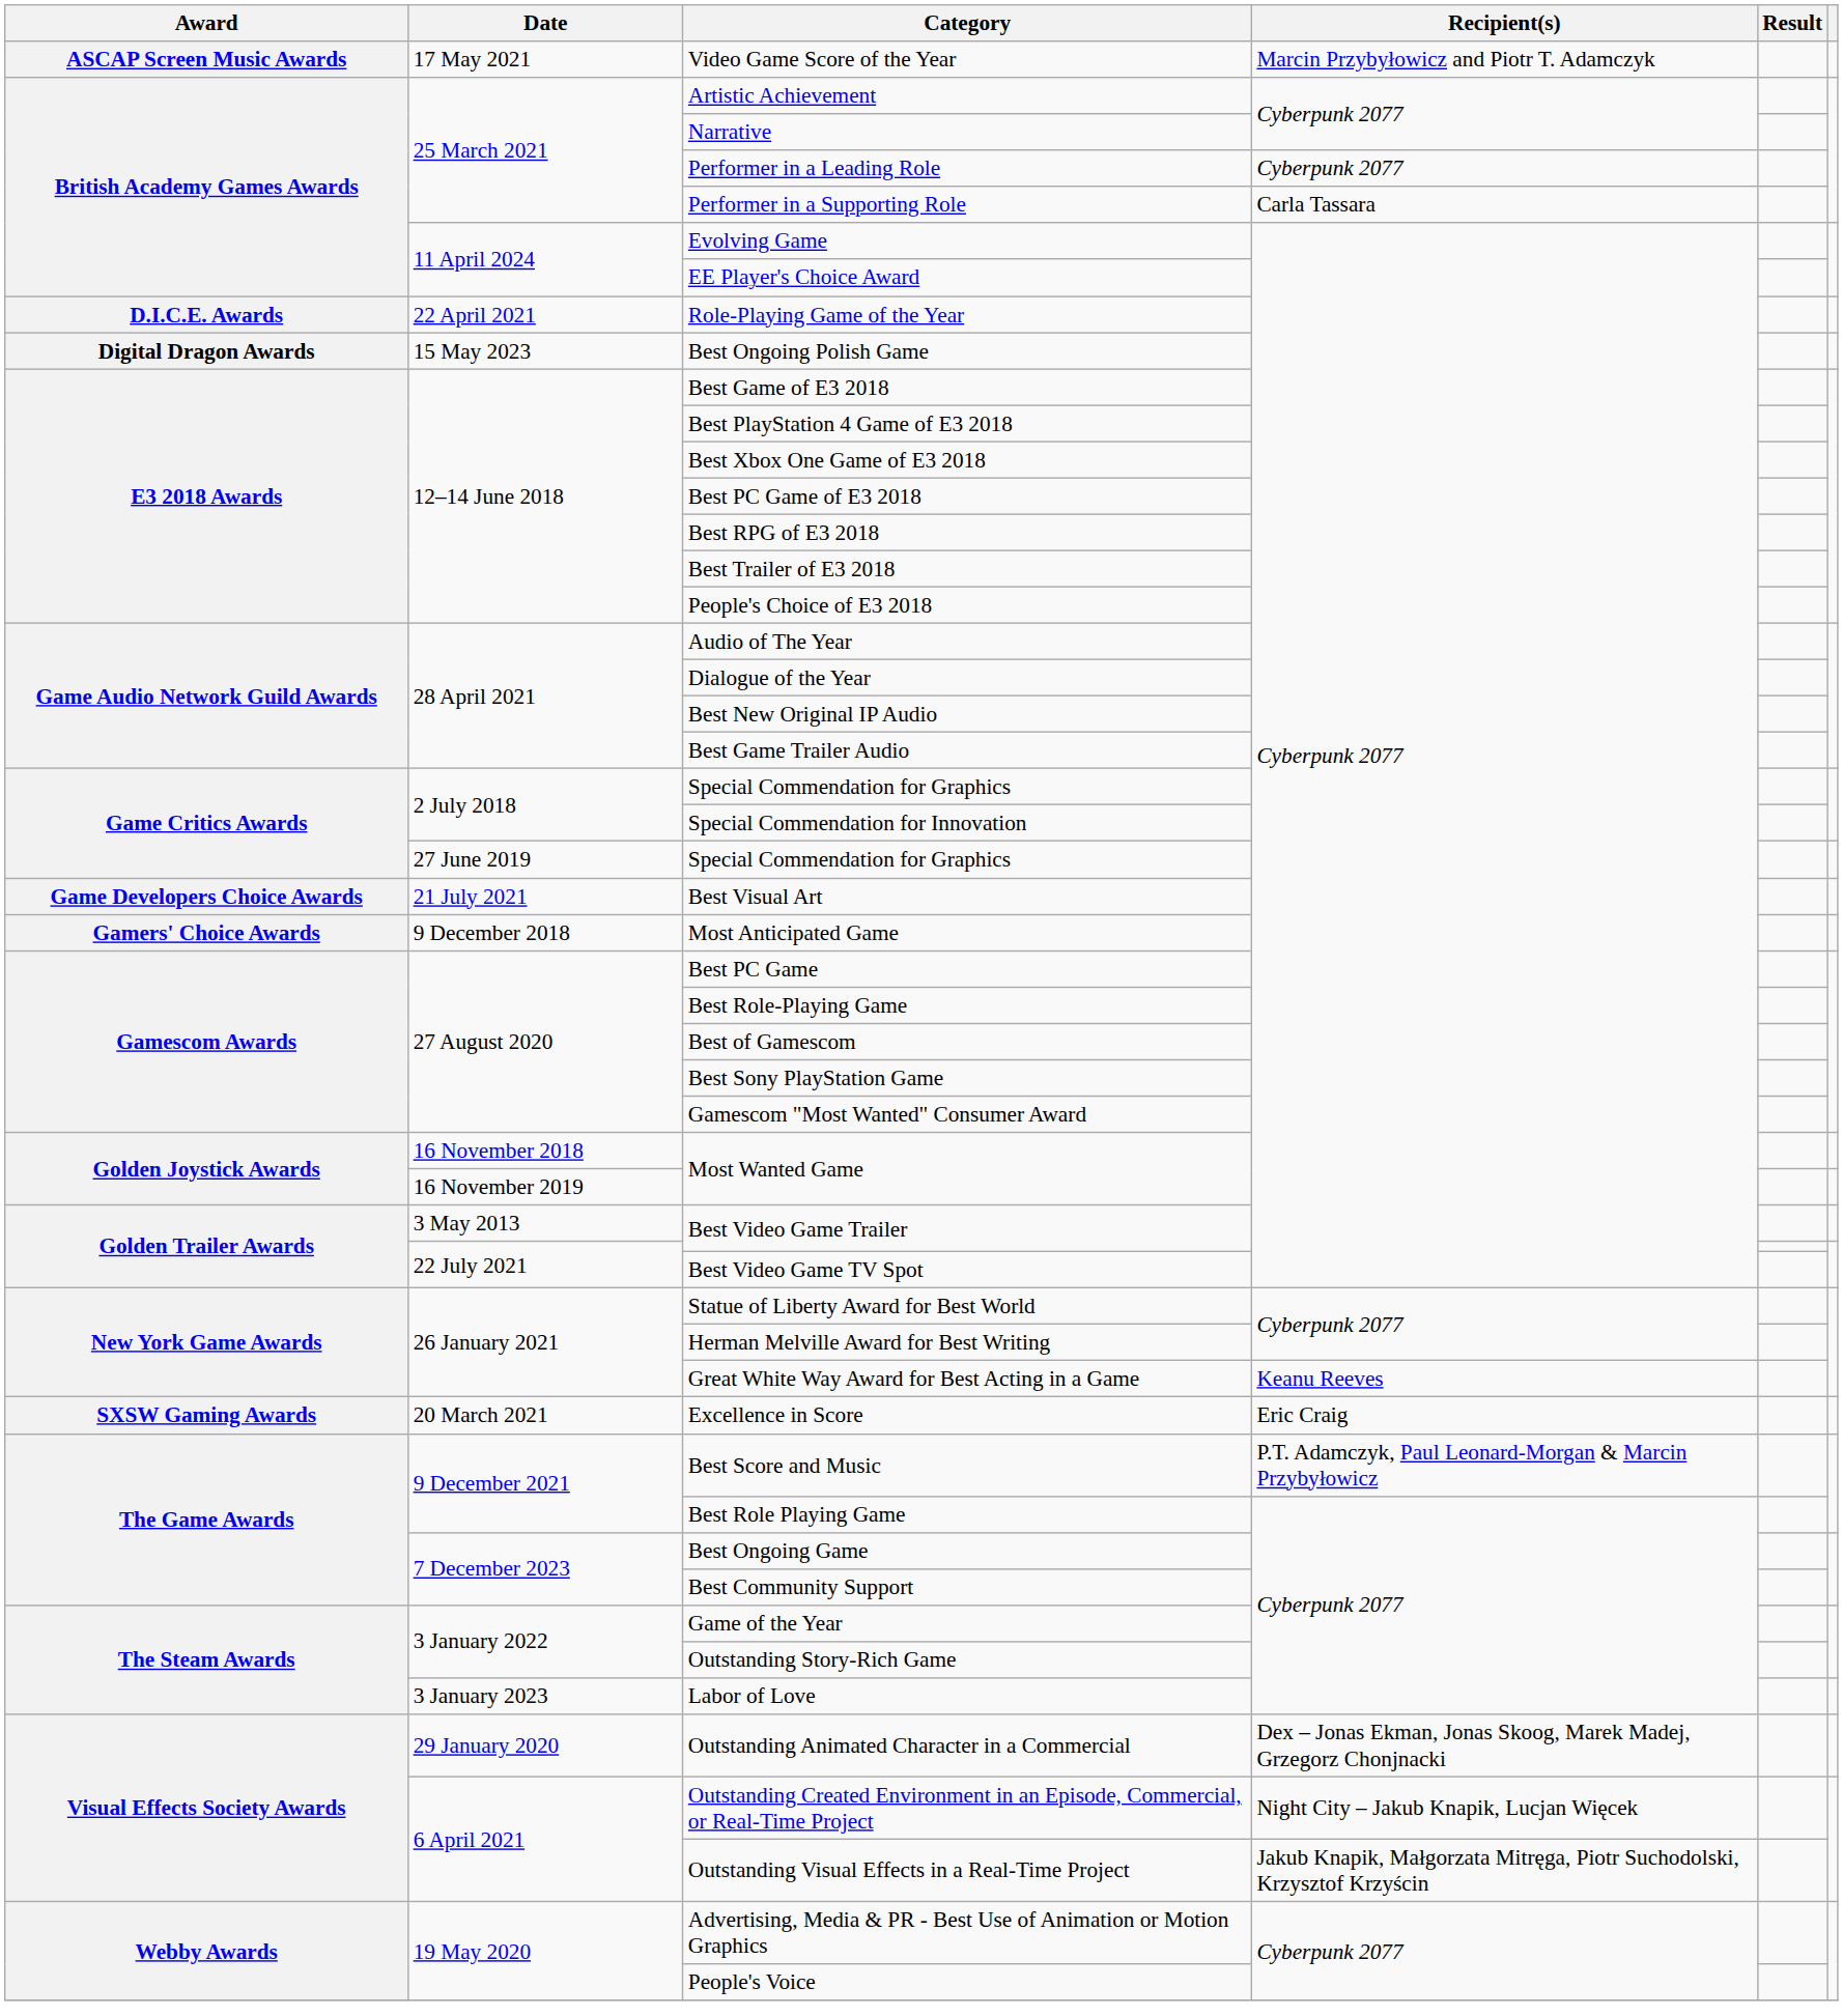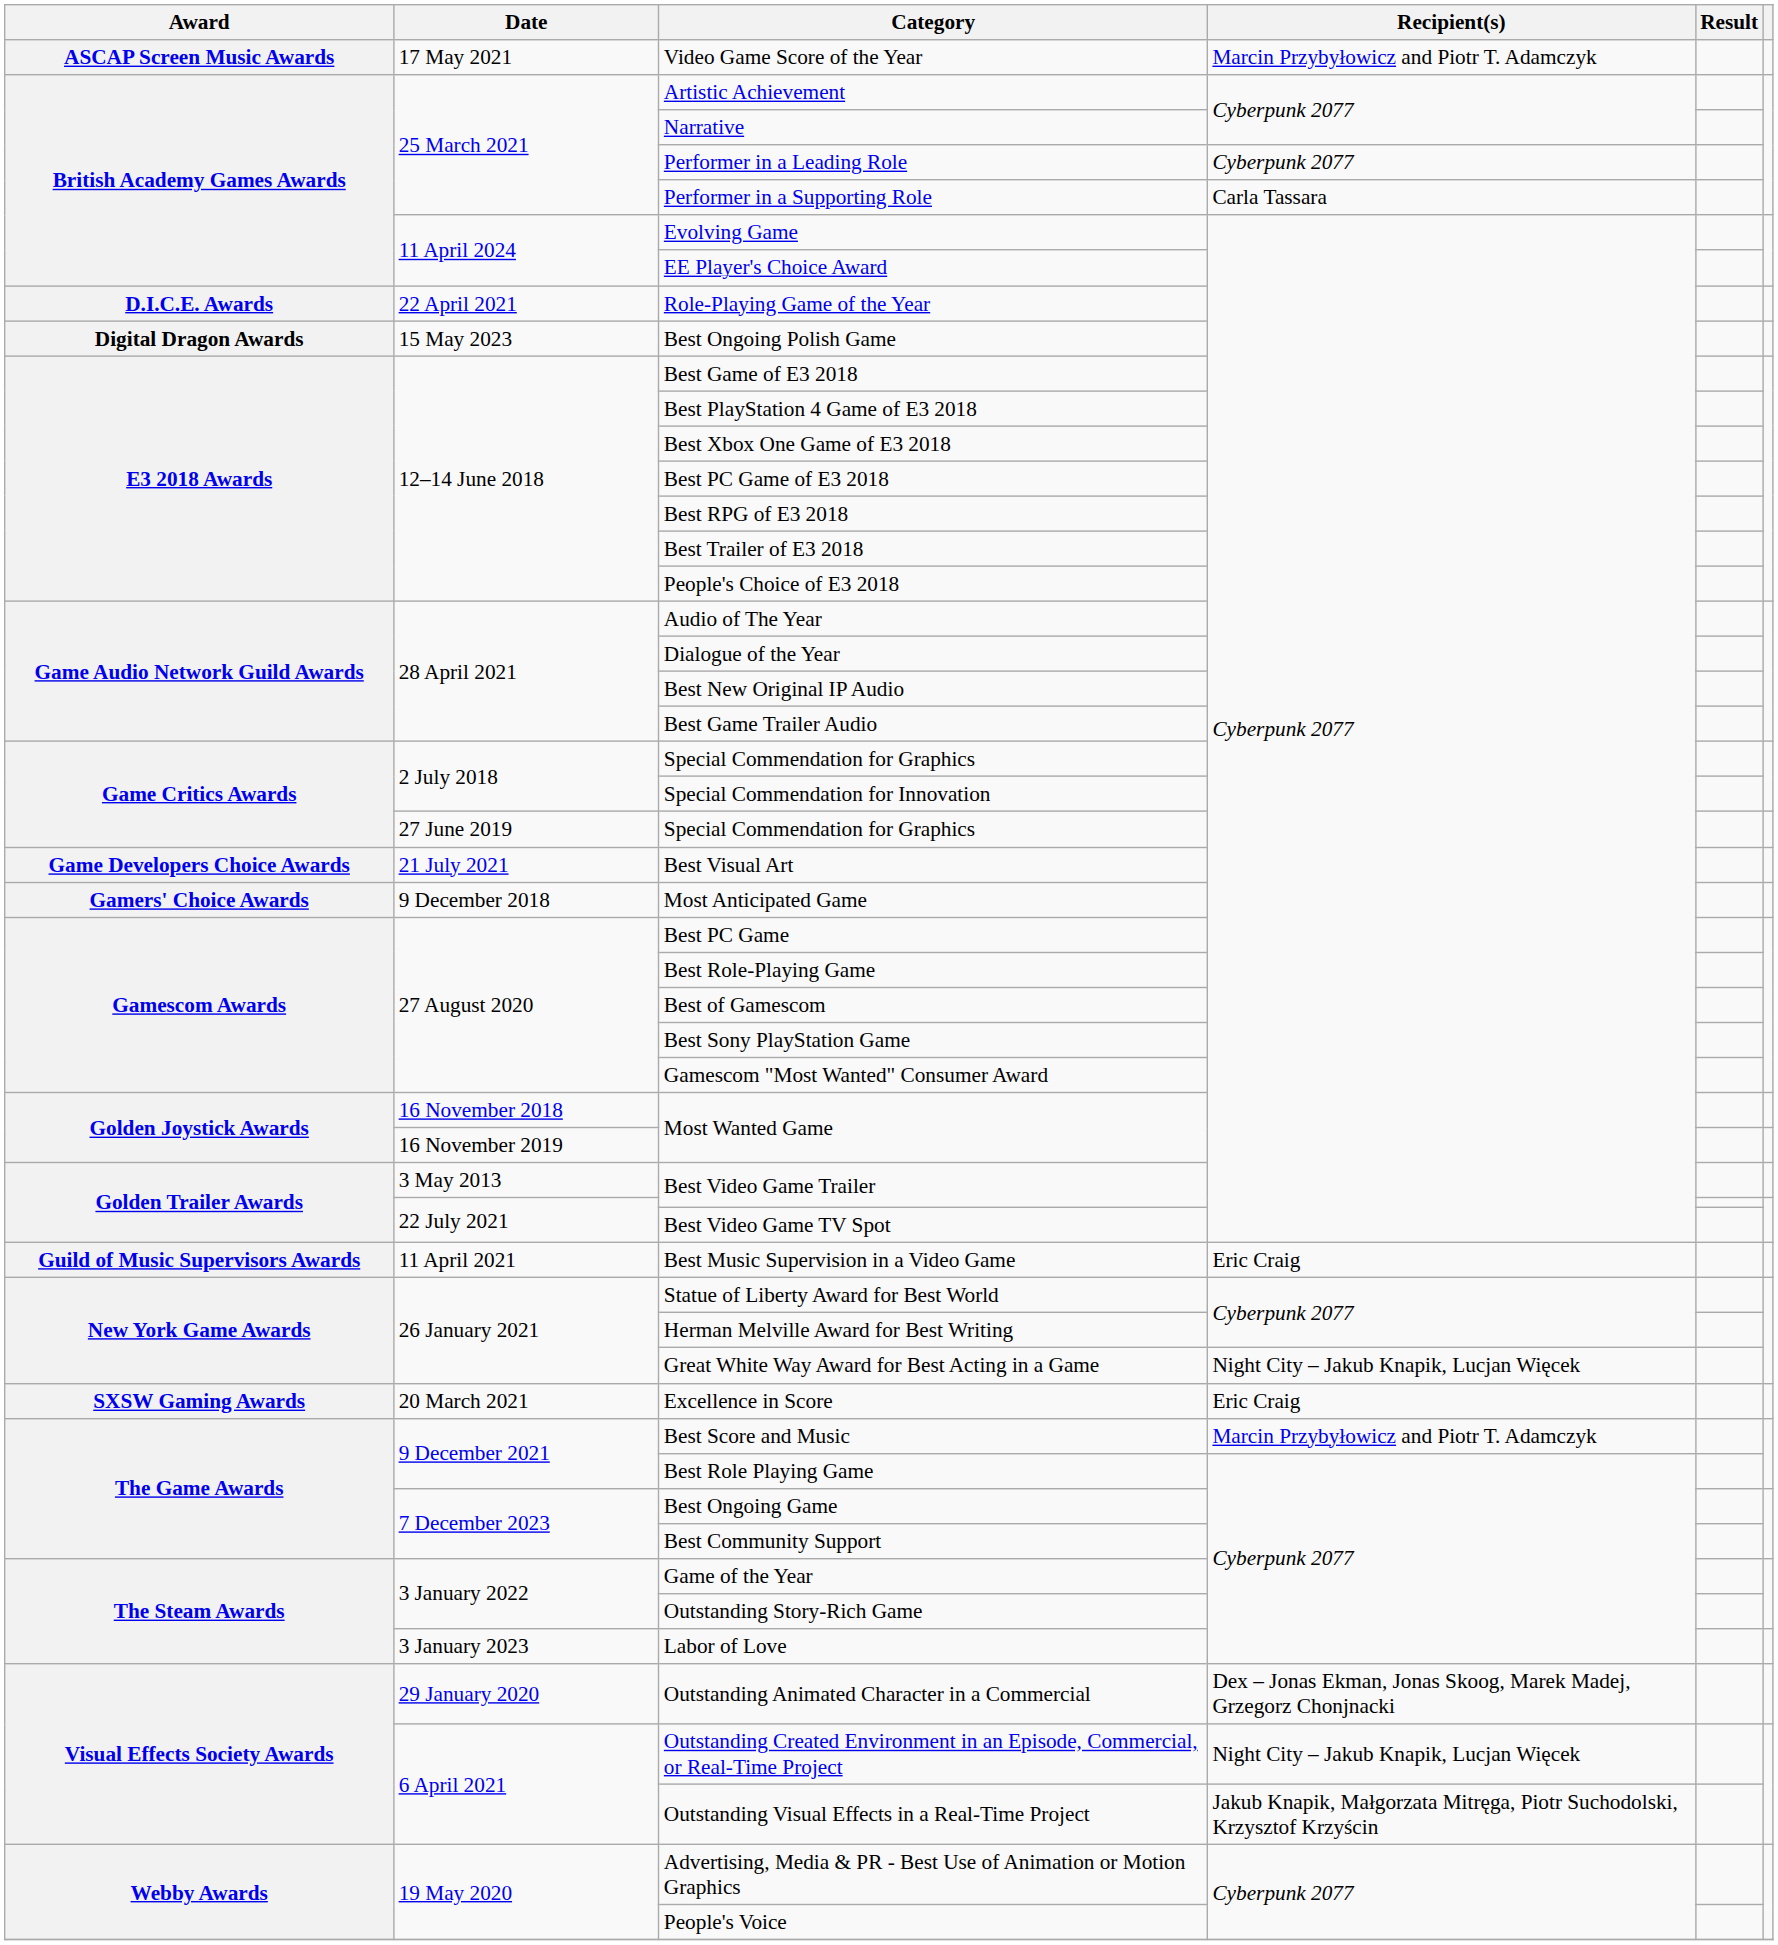+ row: Guild of Music Supervisors Awards | 11 April 2021 | Best Music Supervision in a Video Game | Eric Craig
Great White Way Award for Best Acting in a Game | Recipient(s): Keanu Reeves -> Night City – Jakub Knapik, Lucjan Więcek
Best Score and Music | Recipient(s): P.T. Adamczyk, Paul Leonard-Morgan & Marcin Przybyłowicz -> Marcin Przybyłowicz and Piotr T. Adamczyk
